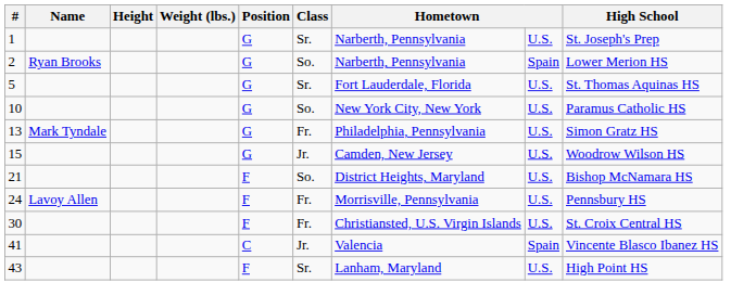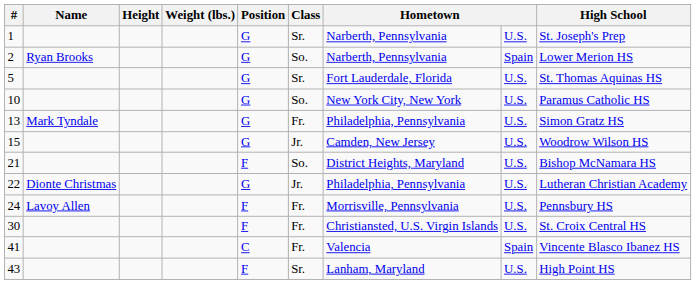+ row: 22 | Dionte Christmas | G | Jr. | Philadelphia, Pennsylvania | U.S. | Lutheran Christian Academy
41 | Class: Jr. -> Fr.
